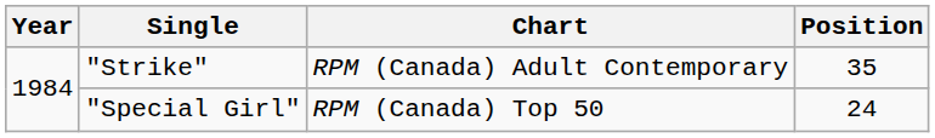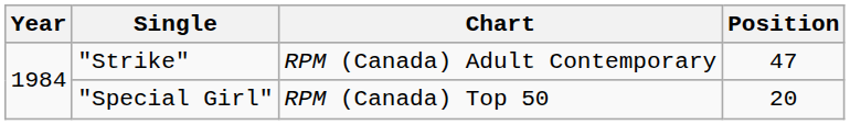"Strike" | Position: 35 -> 47
"Special Girl" | Position: 24 -> 20
